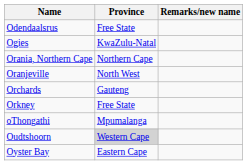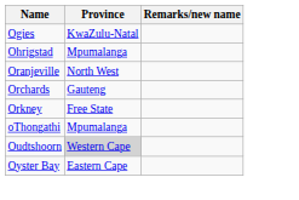- row: Odendaalsrus | Free State
+ row: Ohrigstad | Mpumalanga
- row: Orania, Northern Cape | Northern Cape
